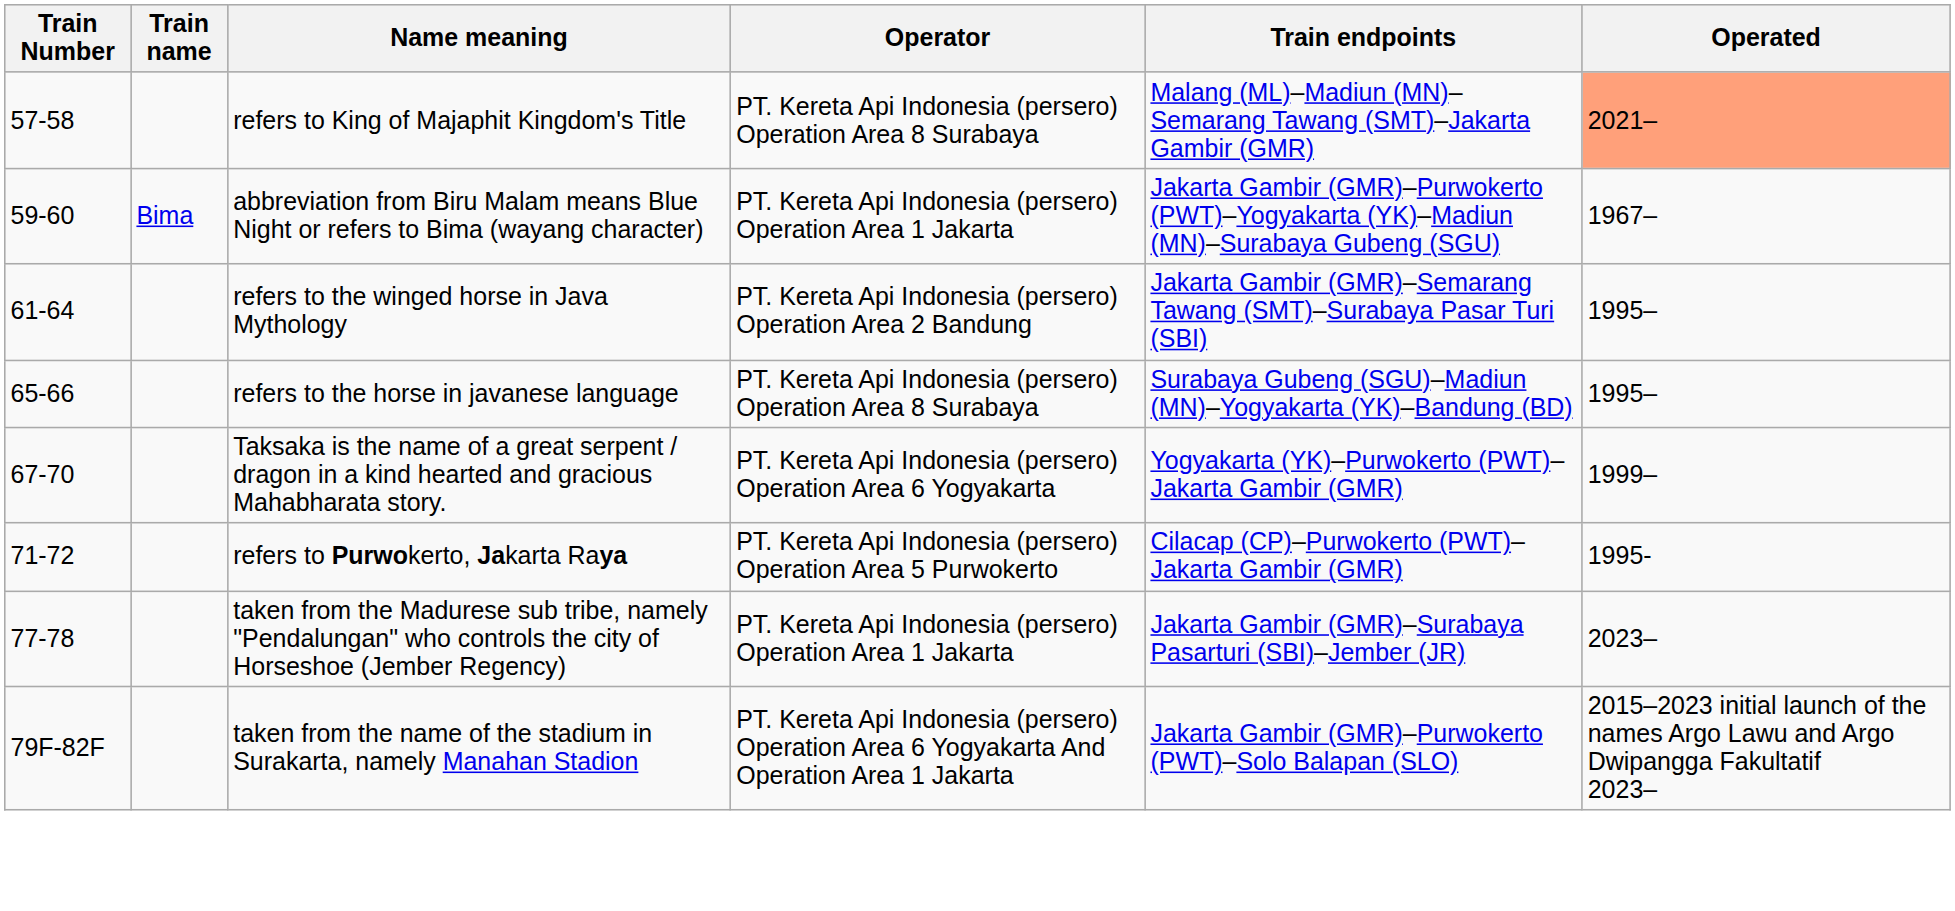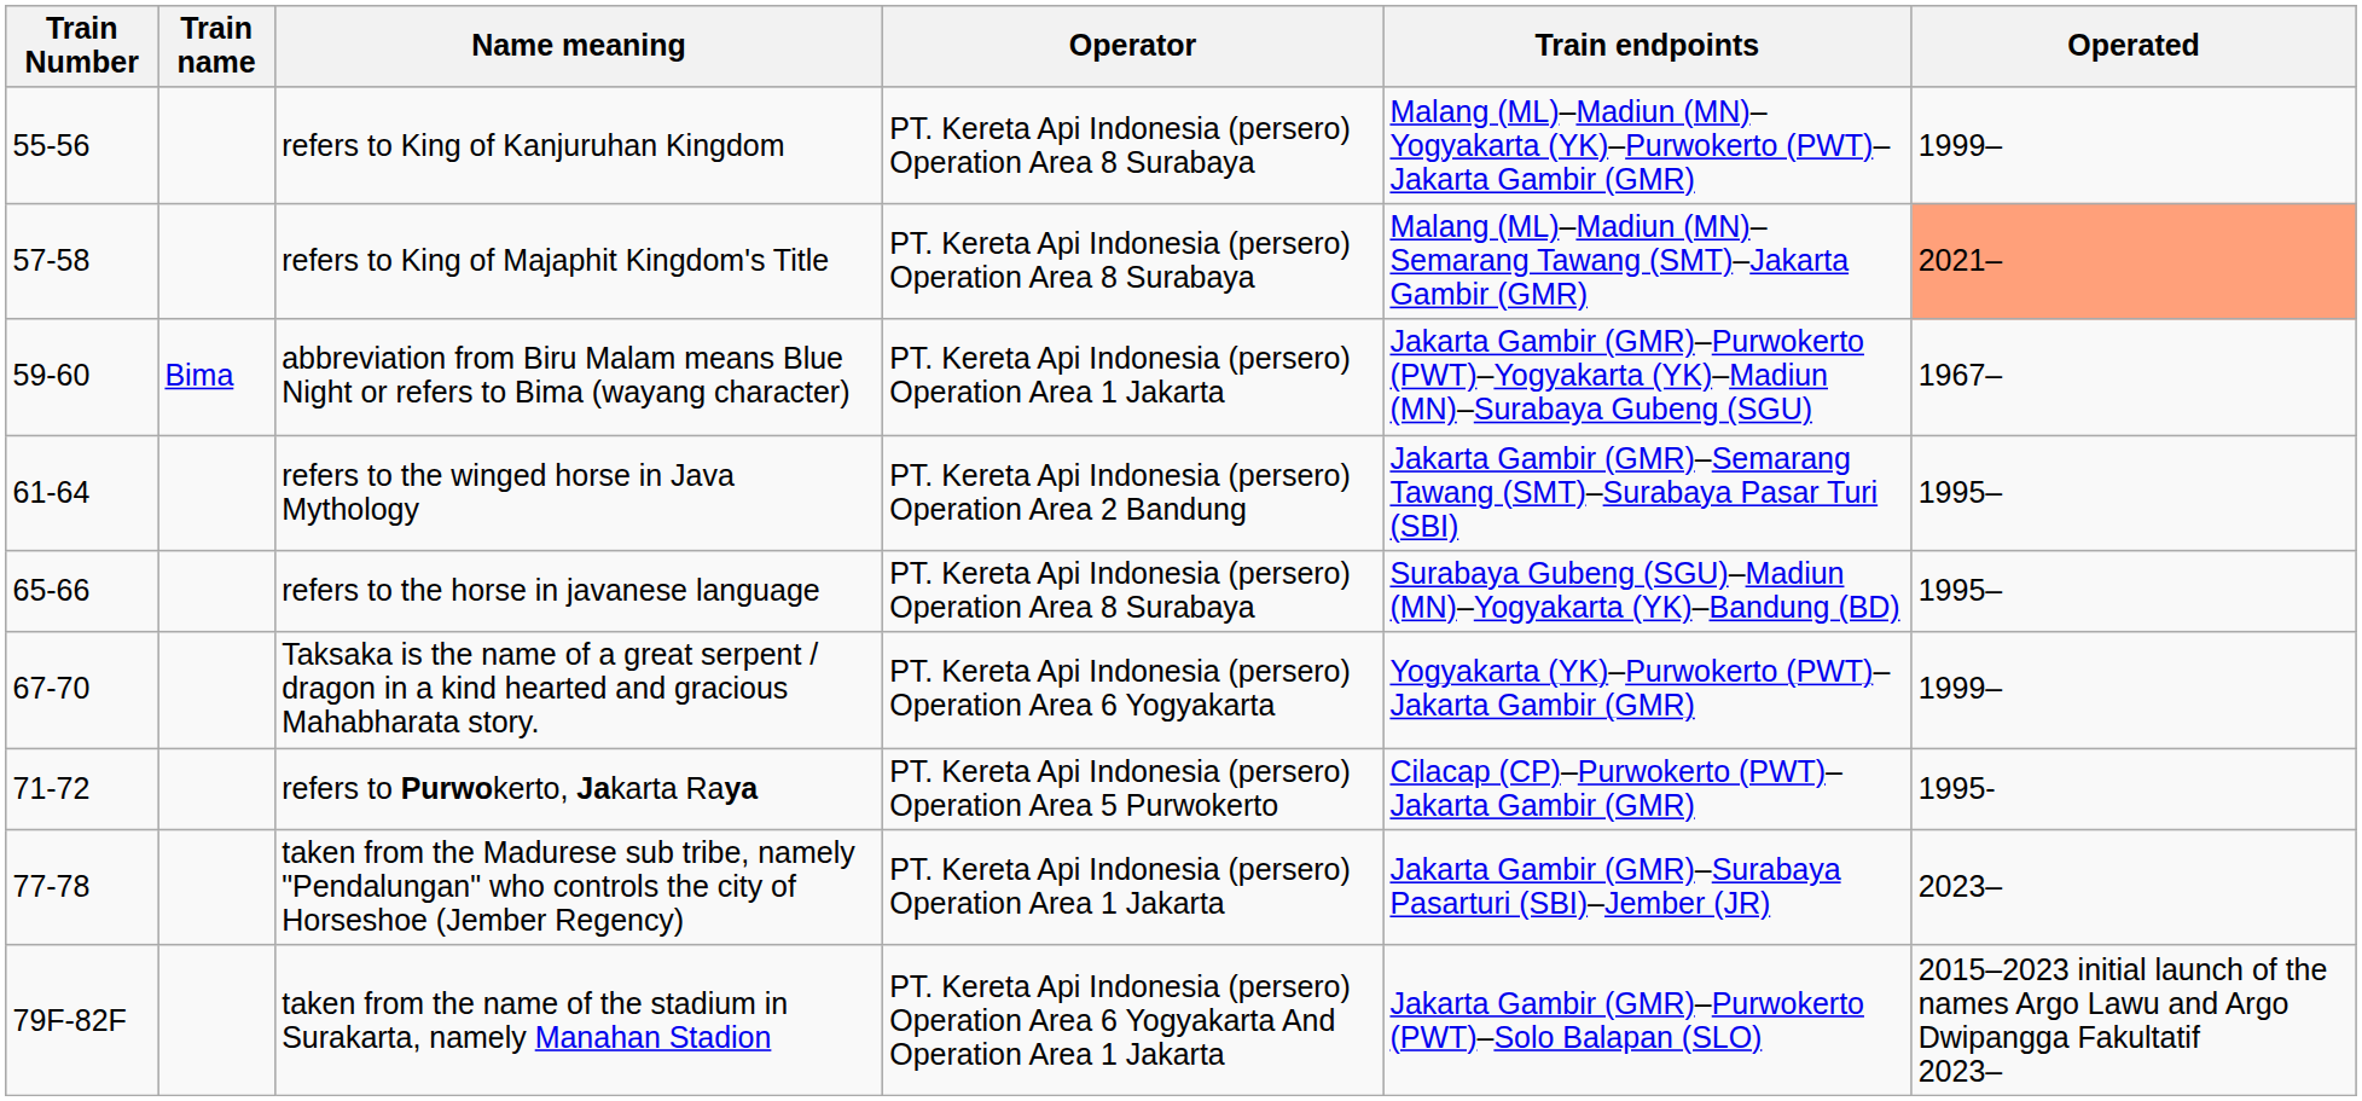+ row: 55-56 | refers to King of Kanjuruhan Kingdom | PT. Kereta Api Indonesia (persero) Operation Area 8 Surabaya | Malang (ML)–Madiun (MN)–Yogyakarta (YK)–Purwokerto (PWT)–Jakarta Gambir (GMR) | 1999–
